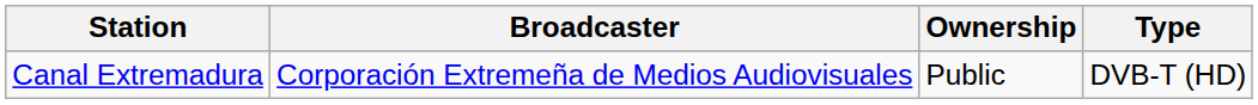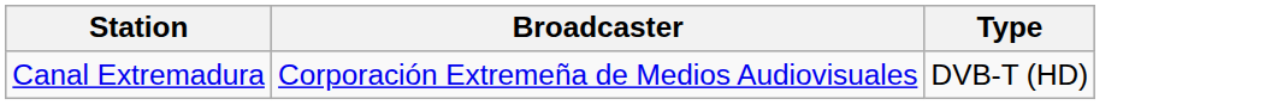- column: Ownership | Public
